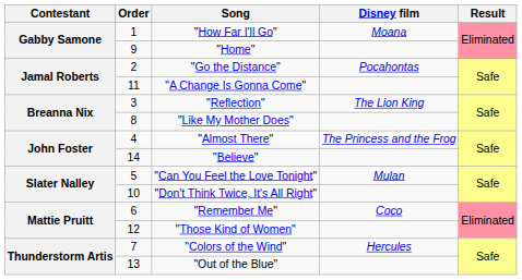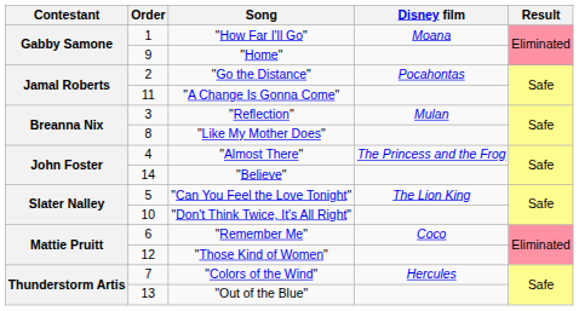"Reflection" | Disney film: The Lion King -> Mulan
"Can You Feel the Love Tonight" | Disney film: Mulan -> The Lion King
